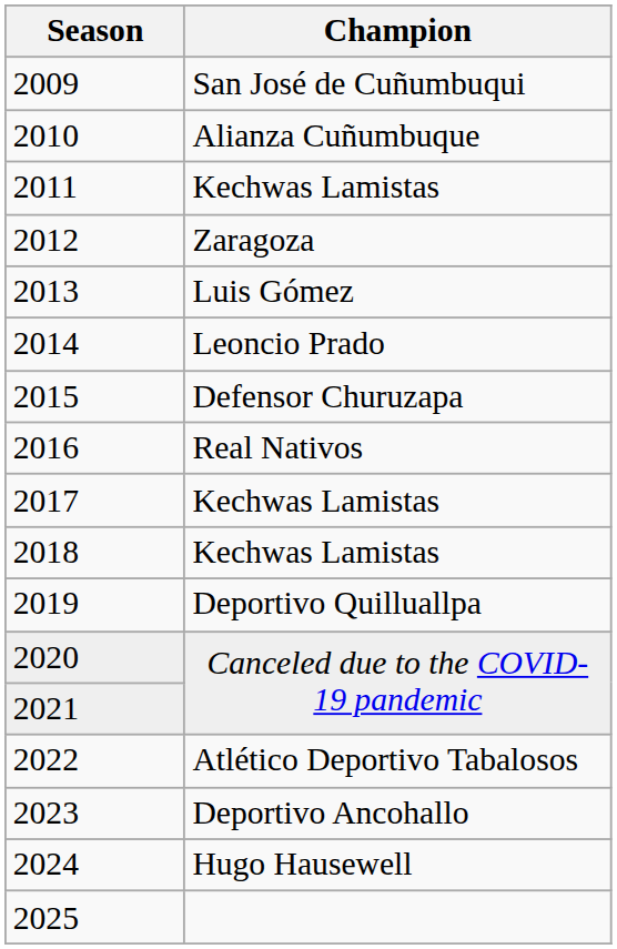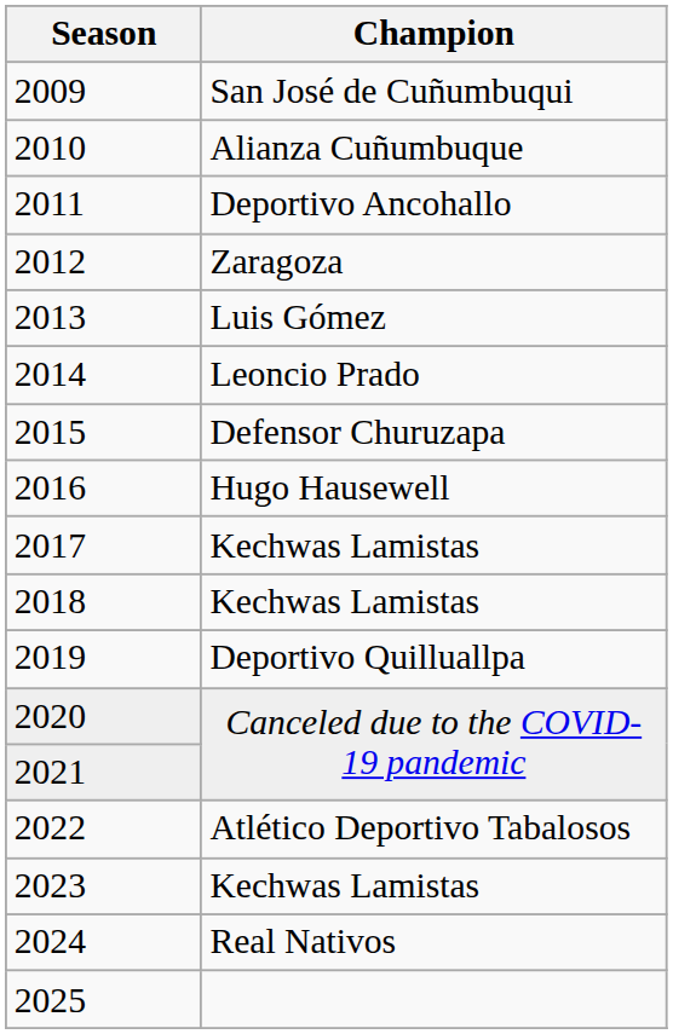2011 | Champion: Kechwas Lamistas -> Deportivo Ancohallo
2016 | Champion: Real Nativos -> Hugo Hausewell
2023 | Champion: Deportivo Ancohallo -> Kechwas Lamistas
2024 | Champion: Hugo Hausewell -> Real Nativos
